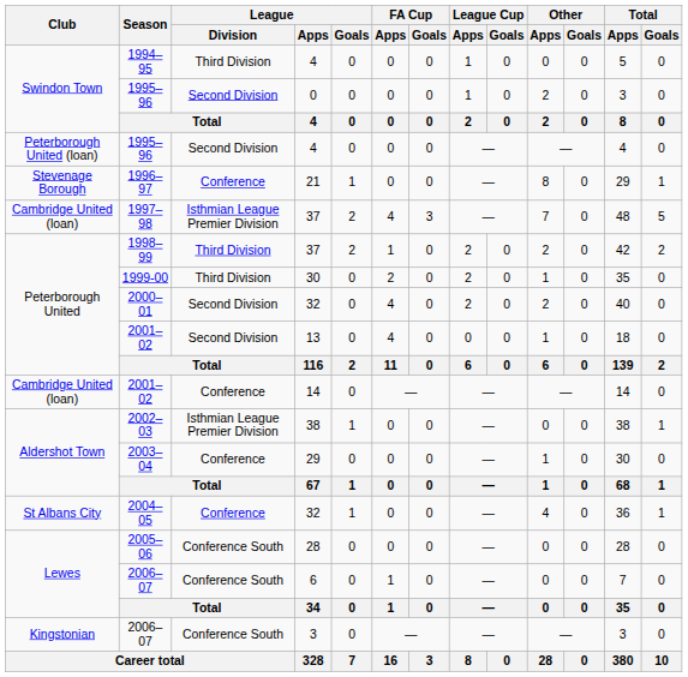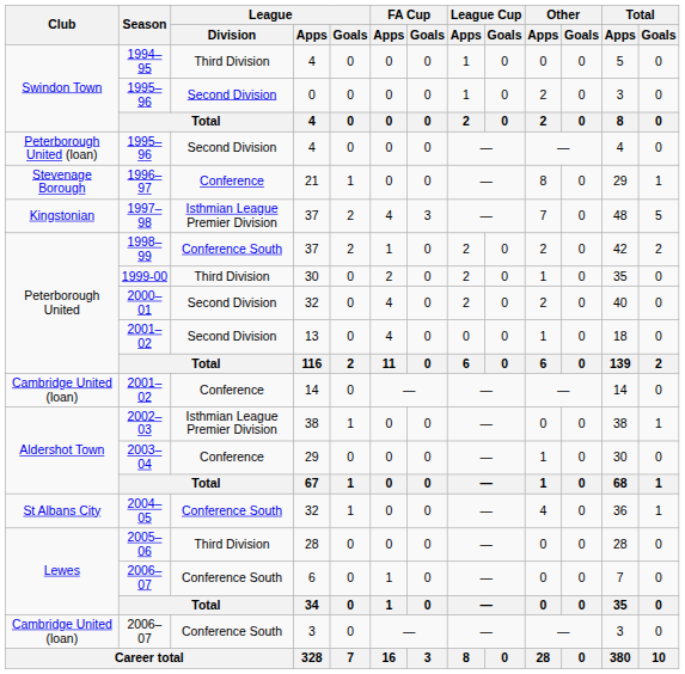1997–98 | Club: Cambridge United (loan) -> Kingstonian
1998–99 | League / Division: Third Division -> Conference South
2004–05 | League / Division: Conference -> Conference South
2005–06 | League / Division: Conference South -> Third Division
2006–07 / 3 | Club: Kingstonian -> Cambridge United (loan)
